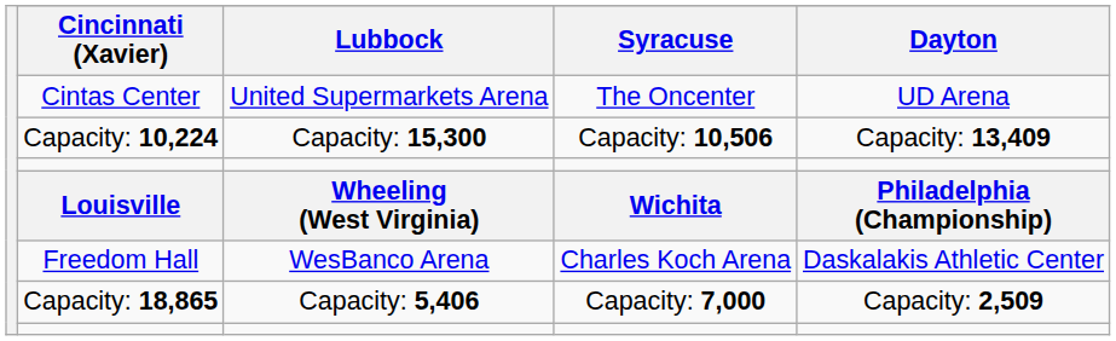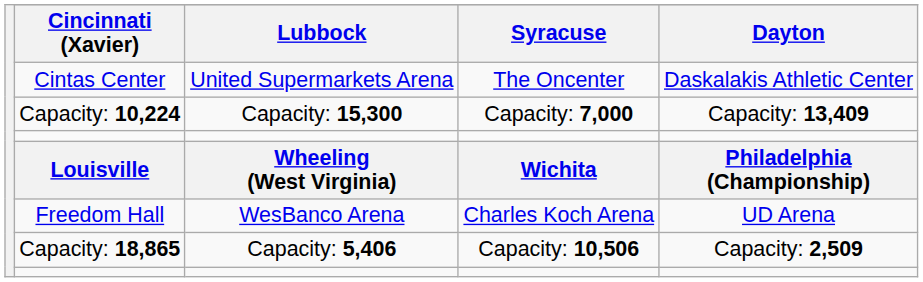Cintas Center | Dayton: UD Arena -> Daskalakis Athletic Center
Capacity: 10,224 | Syracuse: Capacity: 10,506 -> Capacity: 7,000
Freedom Hall | Dayton: Daskalakis Athletic Center -> UD Arena
Capacity: 18,865 | Syracuse: Capacity: 7,000 -> Capacity: 10,506
